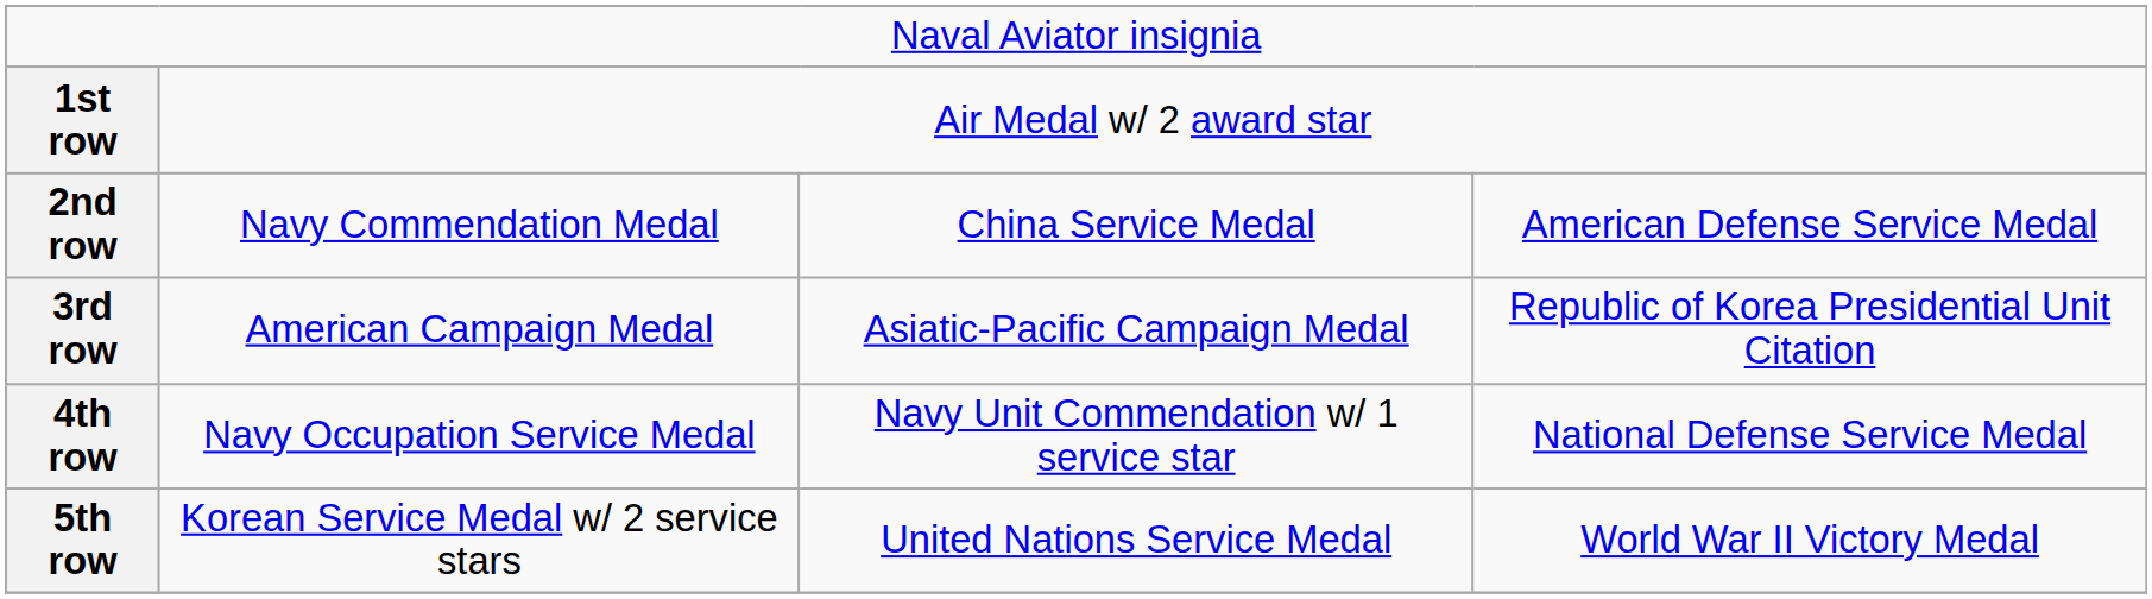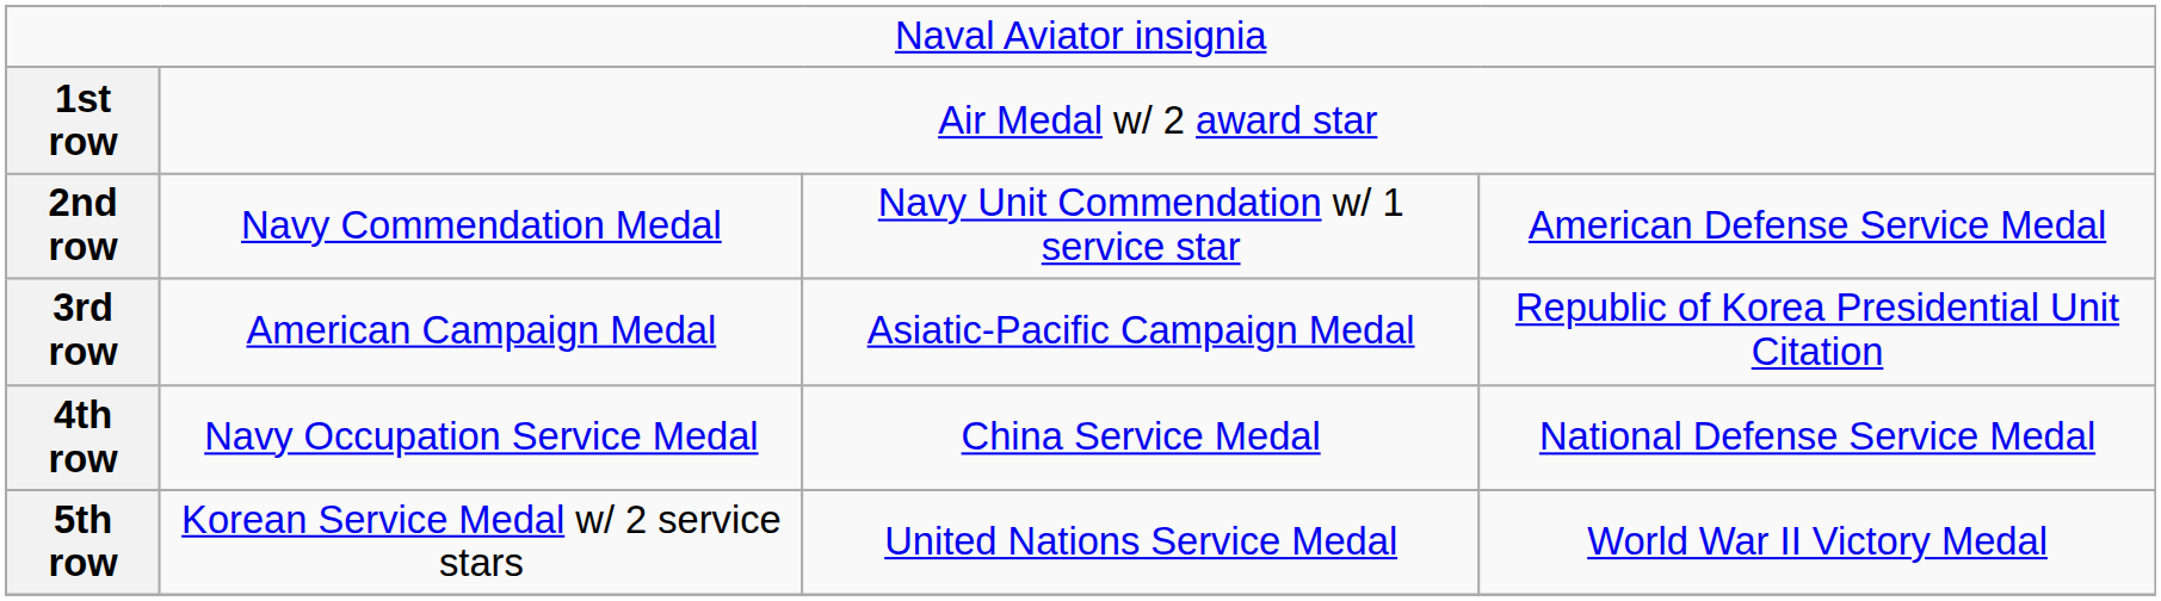2nd row | column 3: China Service Medal -> Navy Unit Commendation w/ 1 service star
4th row | column 3: Navy Unit Commendation w/ 1 service star -> China Service Medal
